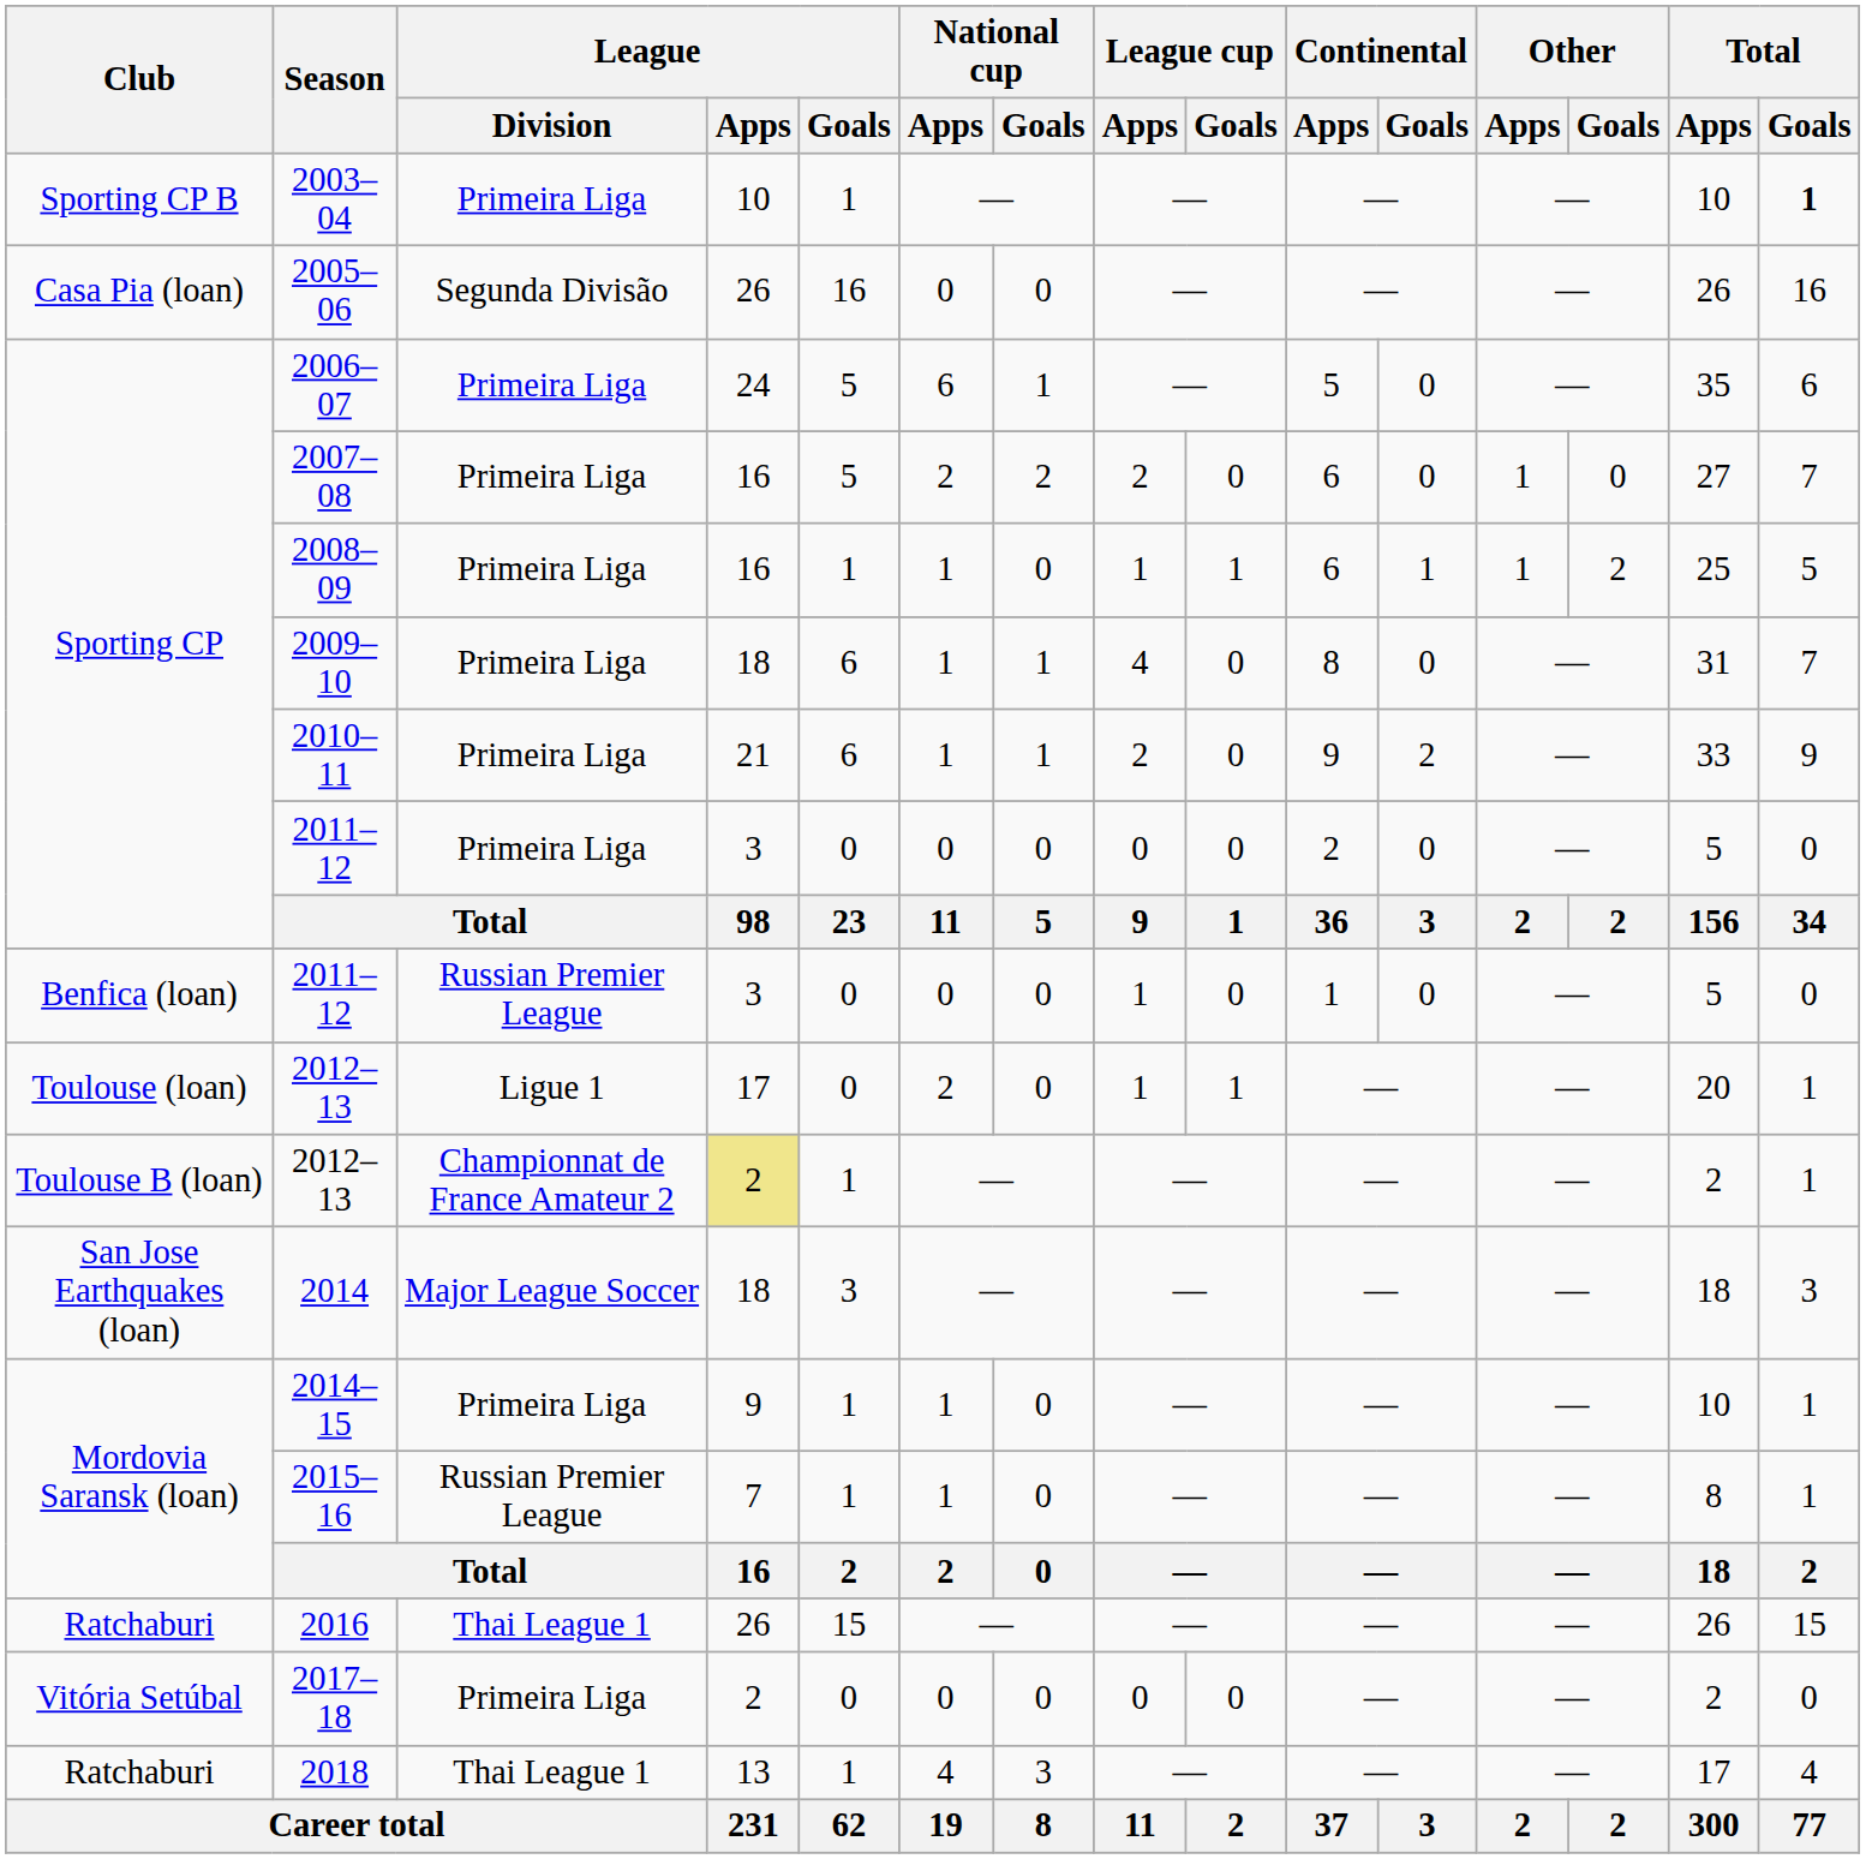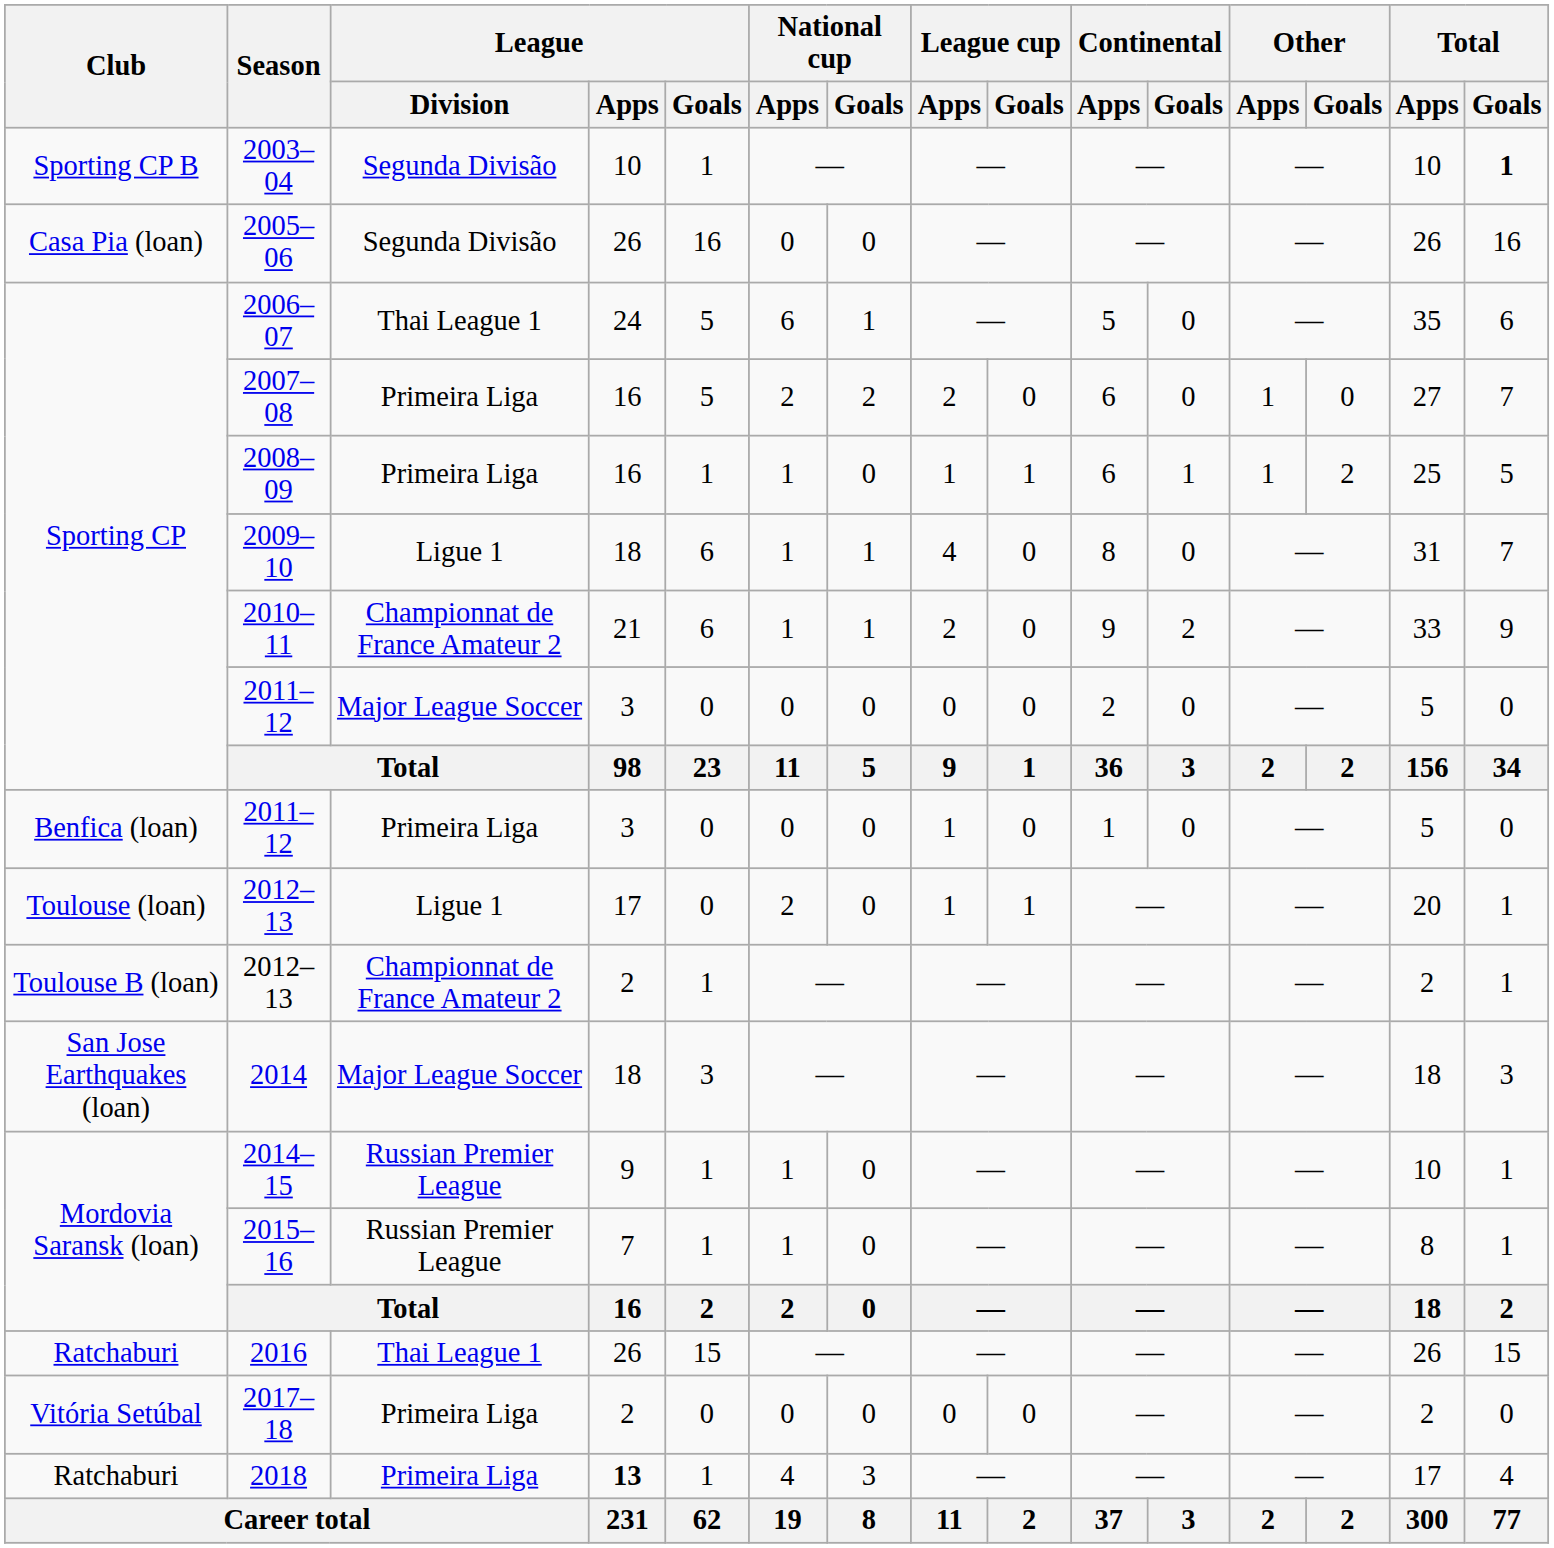2003–04 | League / Division: Primeira Liga -> Segunda Divisão
2006–07 | League / Division: Primeira Liga -> Thai League 1
2009–10 | League / Division: Primeira Liga -> Ligue 1
2010–11 | League / Division: Primeira Liga -> Championnat de France Amateur 2
Sporting CP / 2011–12 | League / Division: Primeira Liga -> Major League Soccer
Benfica (loan) / 2011–12 | League / Division: Russian Premier League -> Primeira Liga
Toulouse B (loan) / 2012–13 | League / Apps: khaki background -> no background
2014–15 | League / Division: Primeira Liga -> Russian Premier League
2018 | League / Division: Thai League 1 -> Primeira Liga
2018 | League / Apps: normal -> bold
